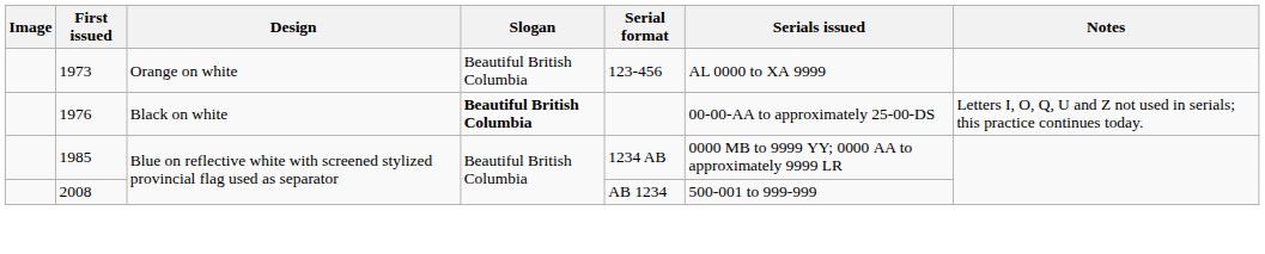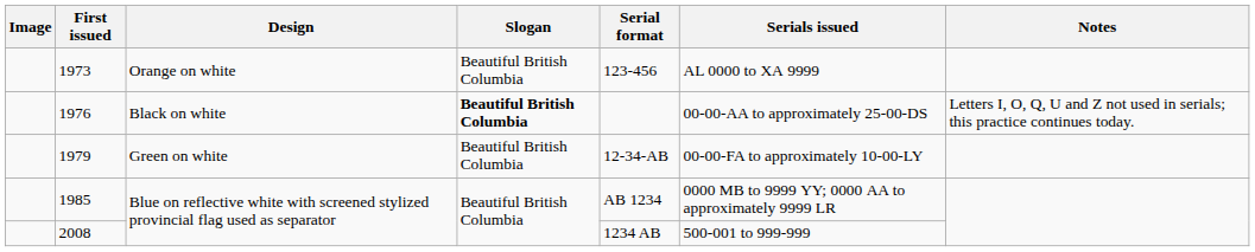+ row: 1979 | Green on white | Beautiful British Columbia | 12-34-AB | 00-00-FA to approximately 10-00-LY
1985 | Serial format: 1234 AB -> AB 1234
2008 | Serial format: AB 1234 -> 1234 AB
